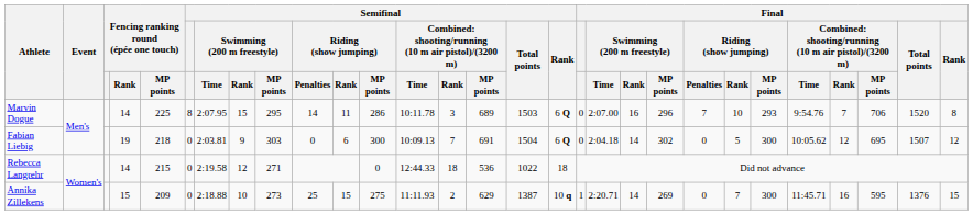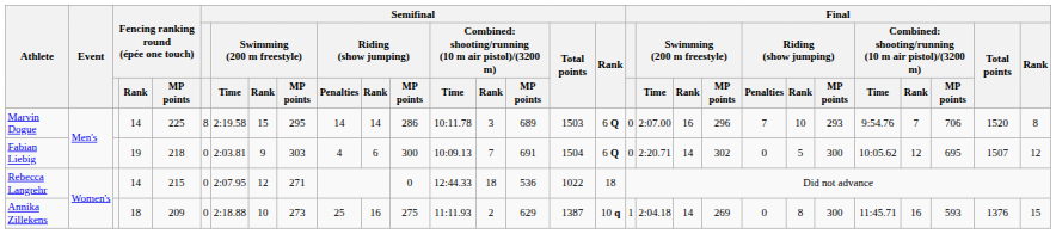Marvin Dogue | Semifinal / Swimming (200 m freestyle) / Time: 2:07.95 -> 2:19.58
Marvin Dogue | Semifinal / Riding (show jumping) / Rank: 11 -> 14
Fabian Liebig | Semifinal / Riding (show jumping) / Penalties: 0 -> 4
Fabian Liebig | Final / Swimming (200 m freestyle) / Time: 2:04.18 -> 2:20.71
Rebecca Langrehr | Semifinal / Swimming (200 m freestyle) / Time: 2:19.58 -> 2:07.95
Annika Zillekens | Fencing ranking round (épée one touch) / Rank: 15 -> 18
Annika Zillekens | Semifinal / Riding (show jumping) / Rank: 15 -> 16
Annika Zillekens | Final / Swimming (200 m freestyle) / Time: 2:20.71 -> 2:04.18
Annika Zillekens | Final / Riding (show jumping) / Rank: 7 -> 8
Annika Zillekens | column 27: 595 -> 593
